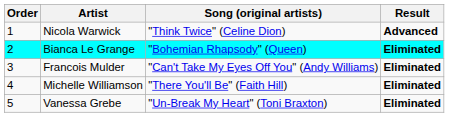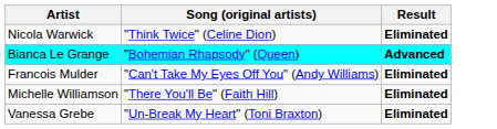- column: Order | 1 | 2 | 3 | 4 | 5
Nicola Warwick | Result: Advanced -> Eliminated
Bianca Le Grange | Result: Eliminated -> Advanced
